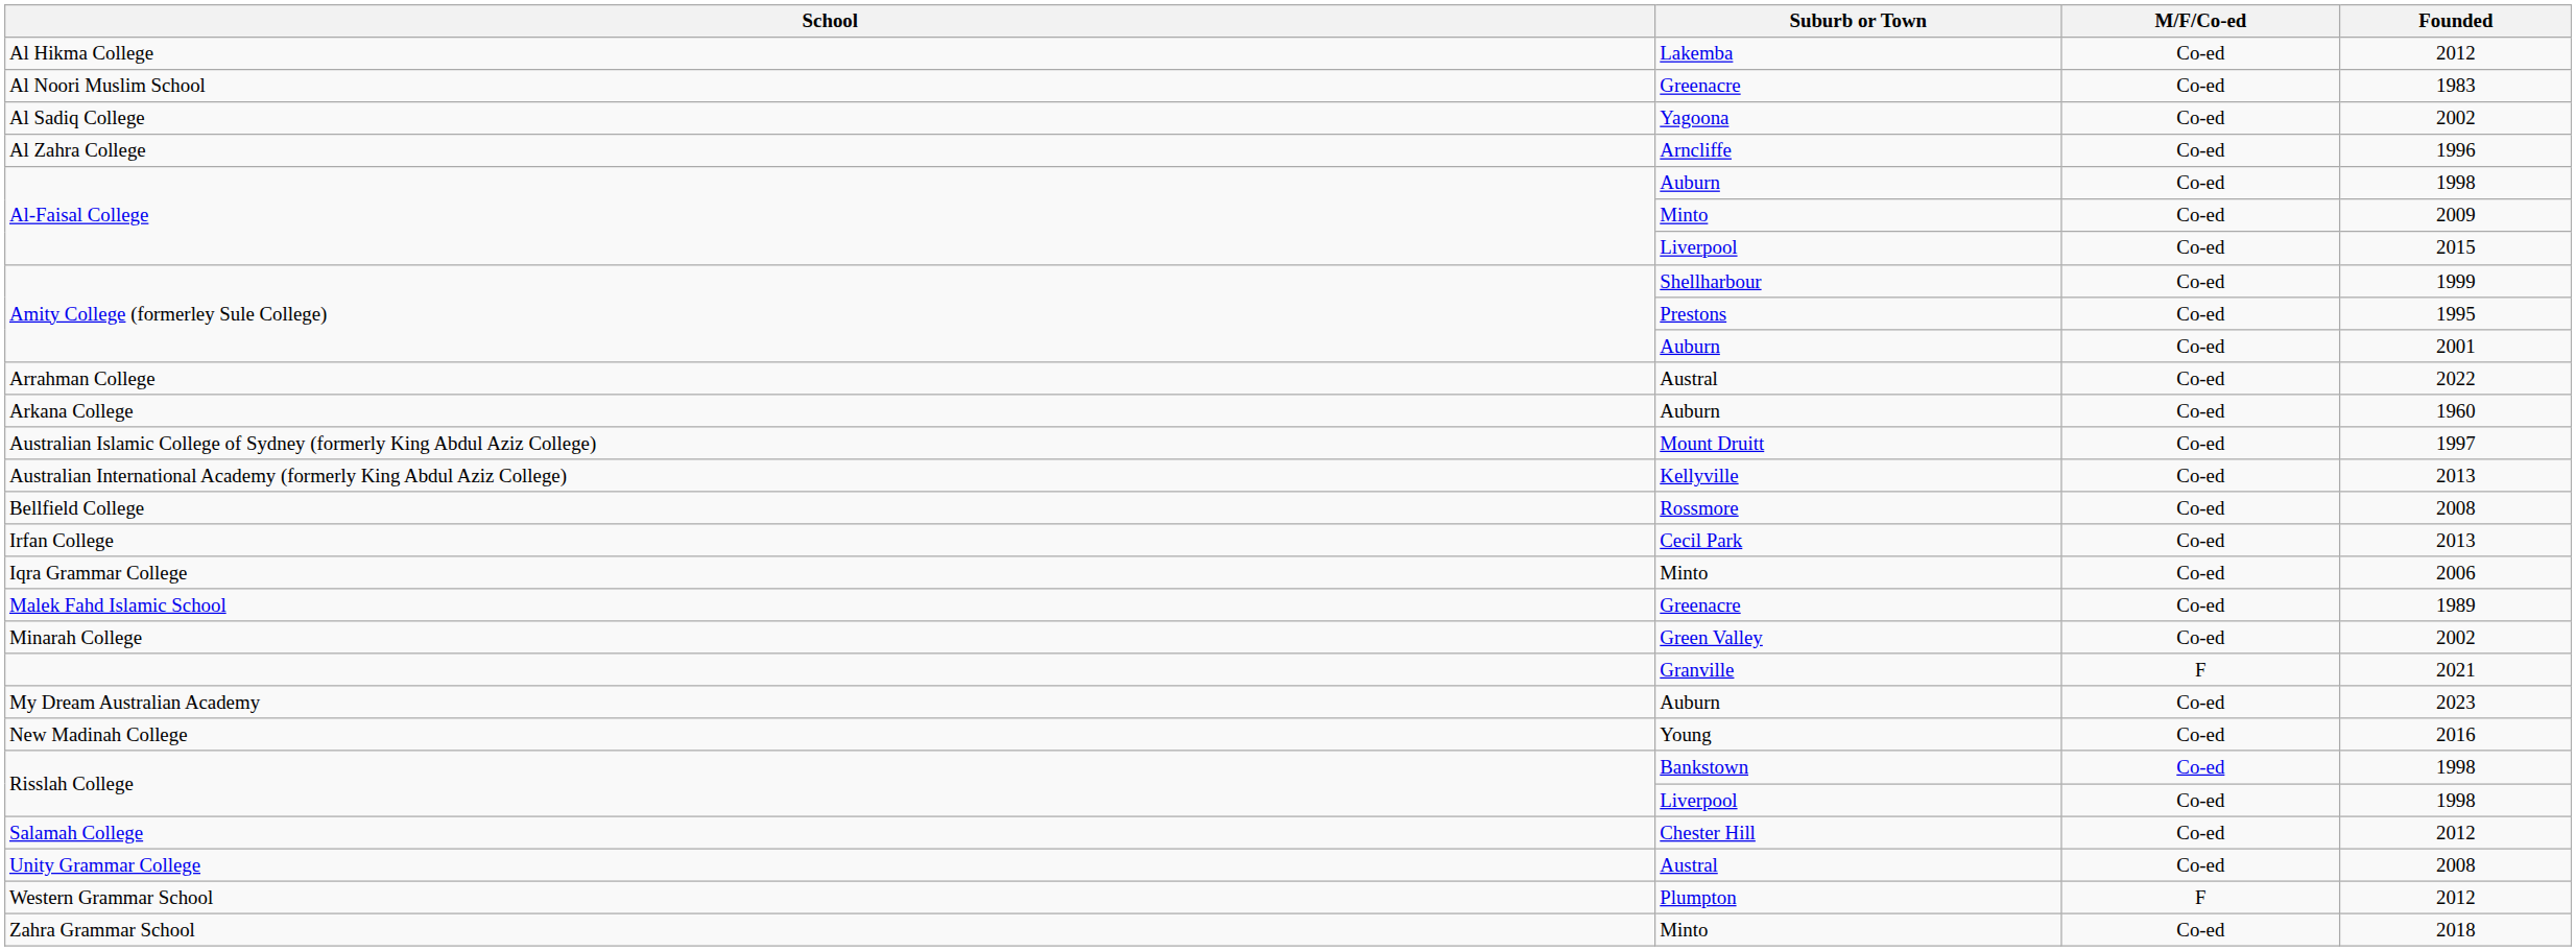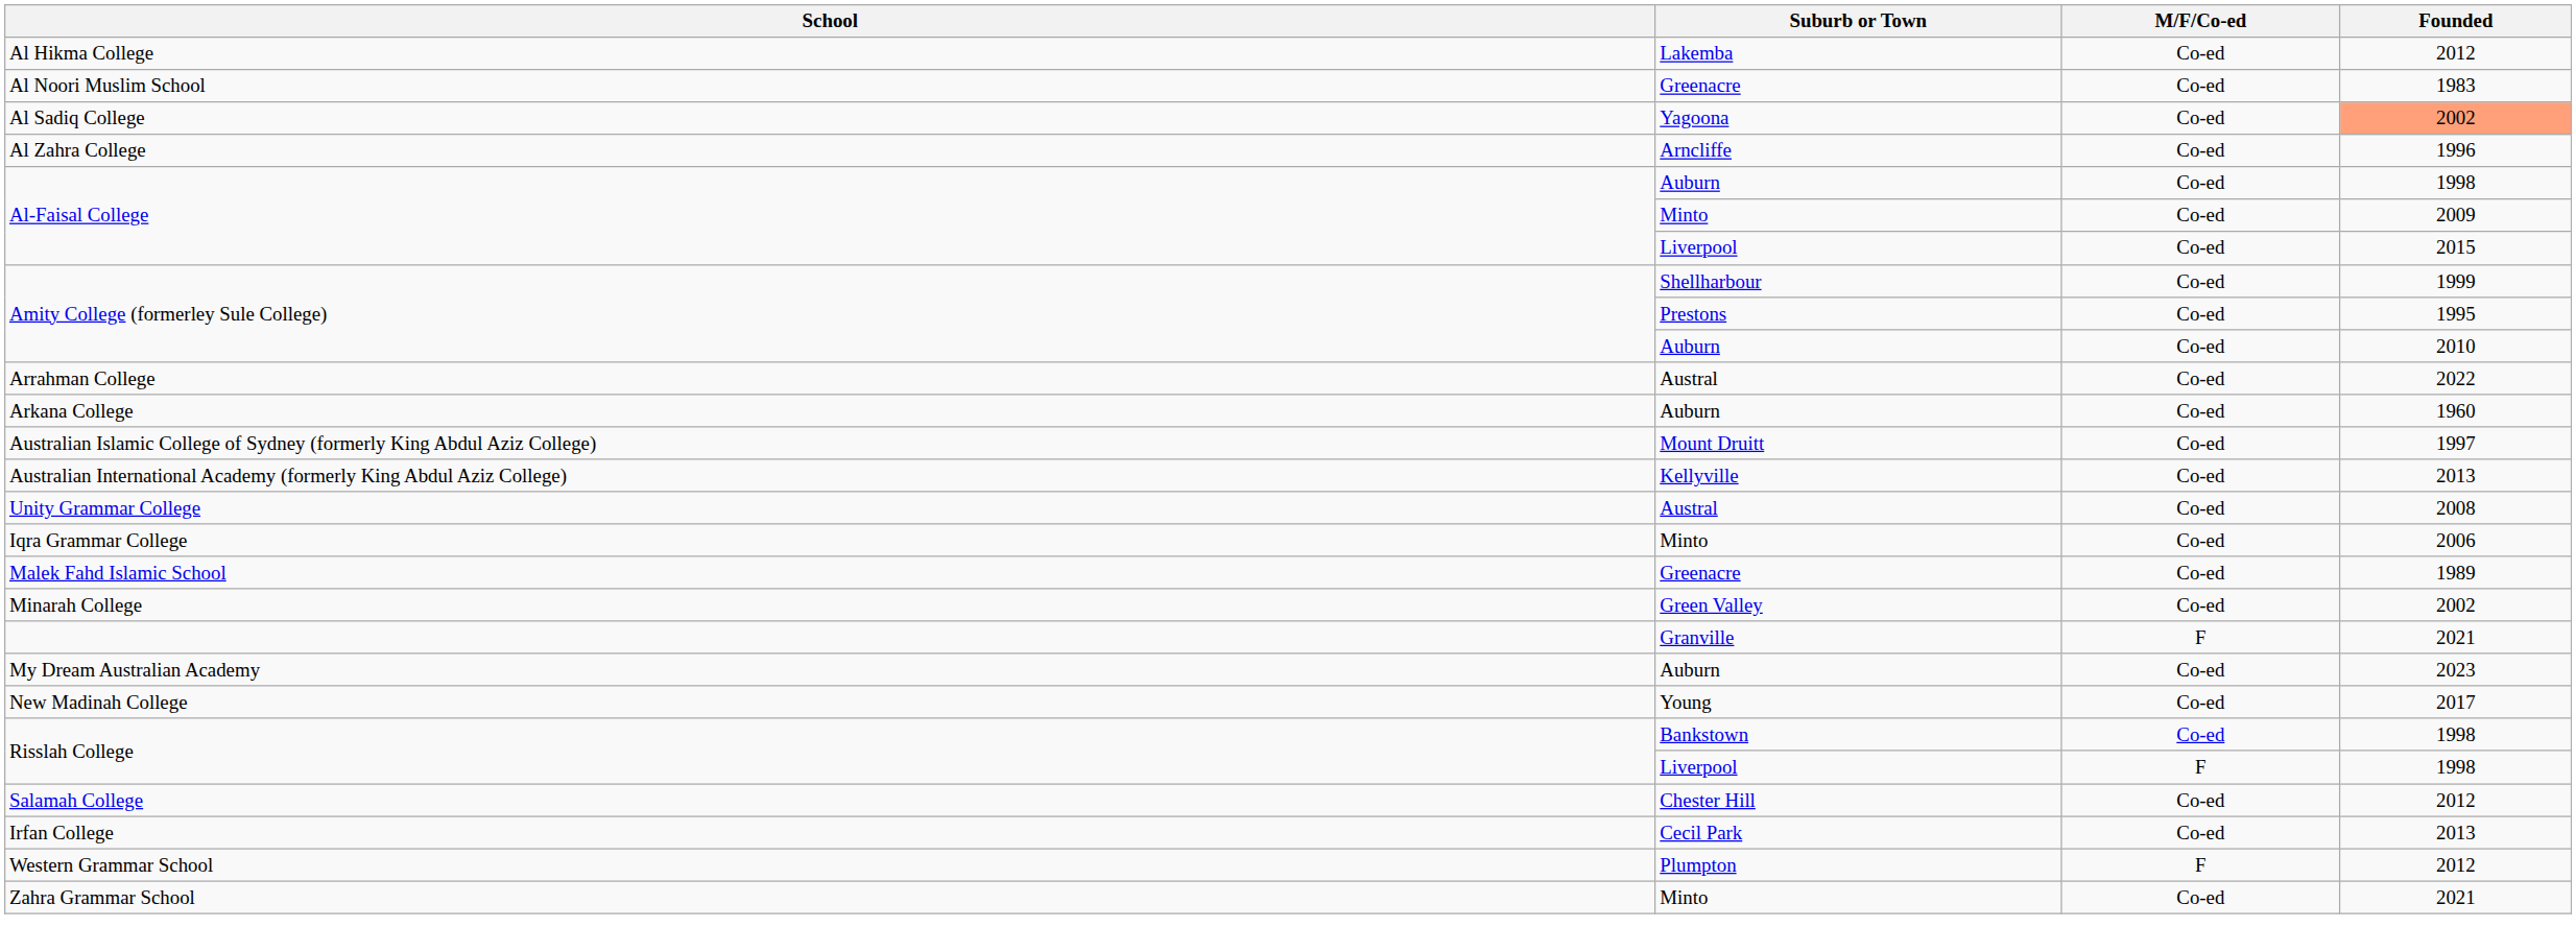Al Sadiq College | Founded: no background -> lightsalmon background
Amity College (formerley Sule College) / Auburn | Founded: 2001 -> 2010
- row: Bellfield College | Rossmore | Co-ed | 2008
rows swapped: Irfan College <-> Unity Grammar College
New Madinah College | Founded: 2016 -> 2017
Risslah College / Liverpool | M/F/Co-ed: Co-ed -> F
Zahra Grammar School | Founded: 2018 -> 2021
